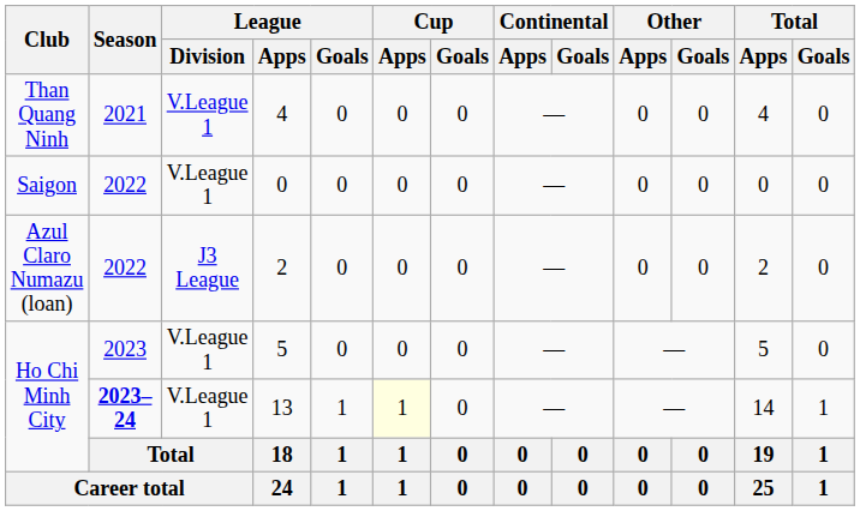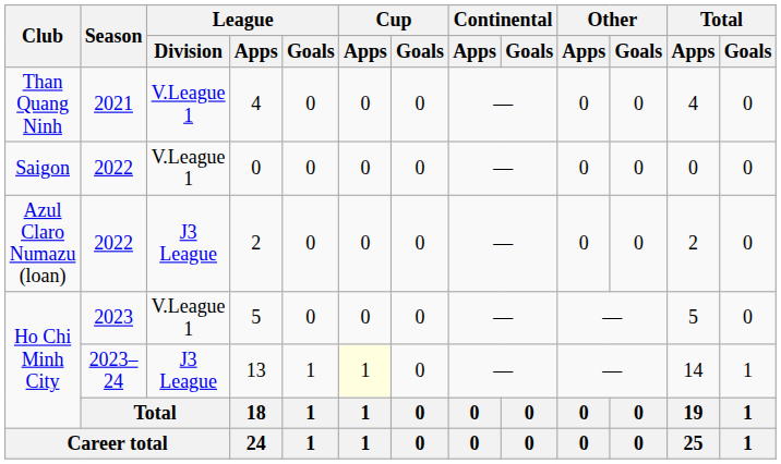13 | Season: bold -> normal
13 | League / Division: V.League 1 -> J3 League
